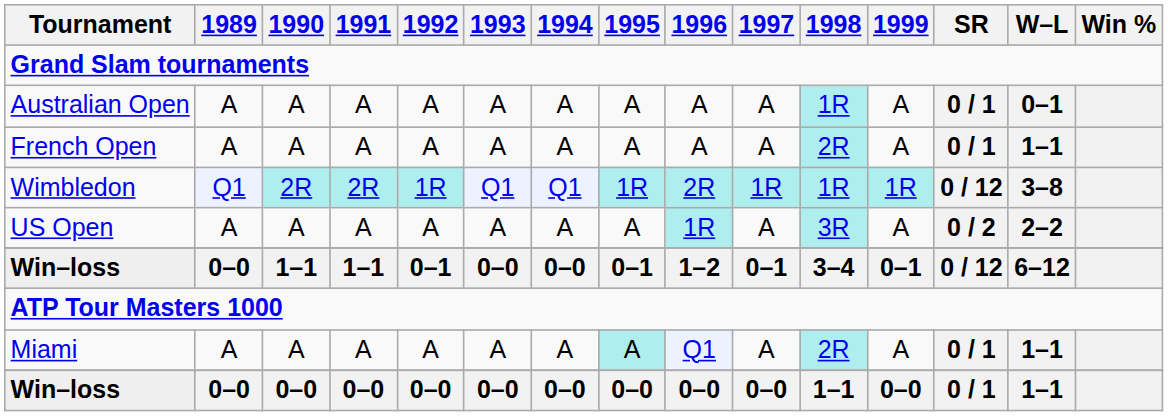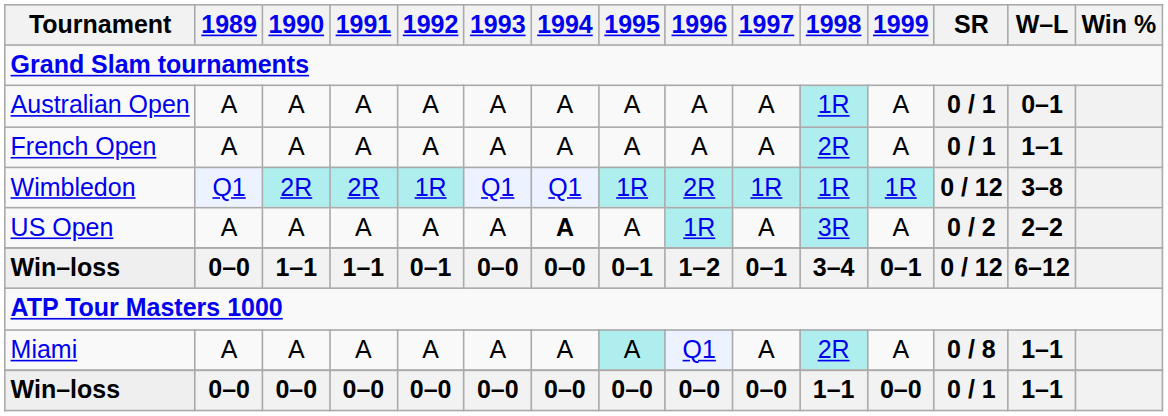US Open | 1994: normal -> bold
Miami | SR: 0 / 1 -> 0 / 8
